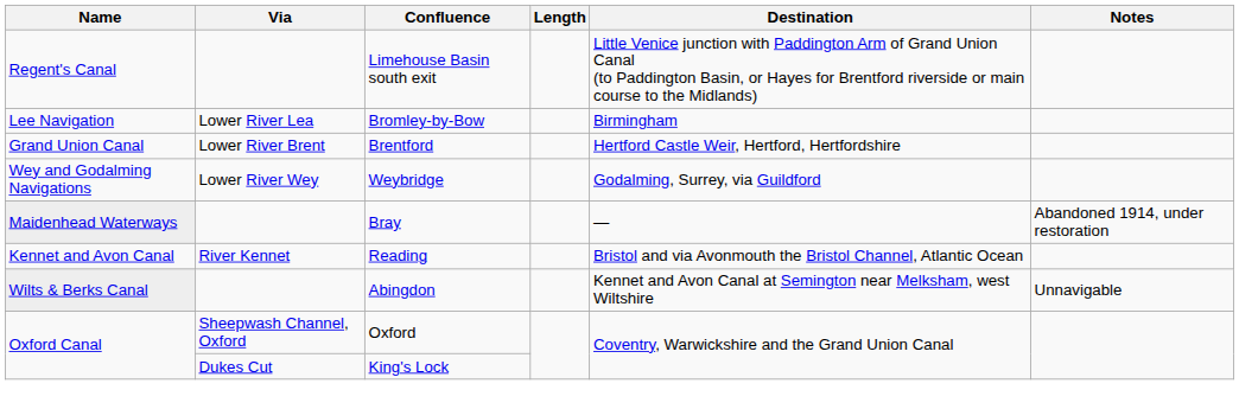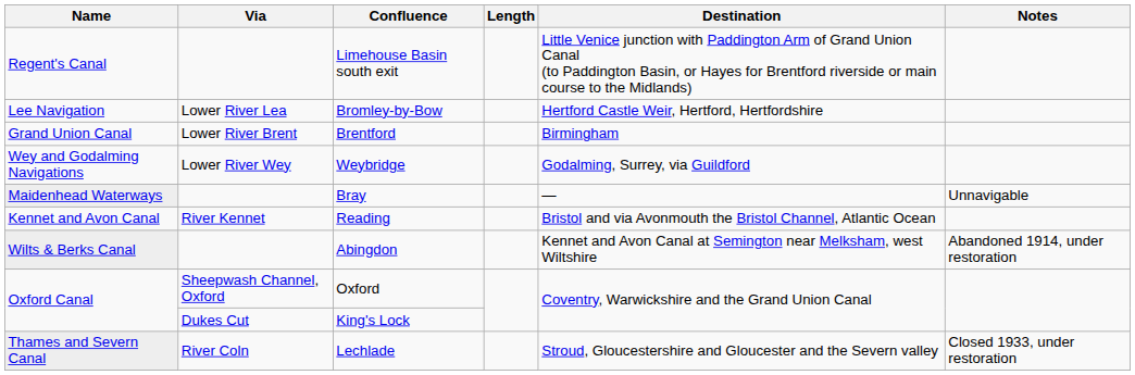Bromley-by-Bow | Destination: Birmingham -> Hertford Castle Weir, Hertford, Hertfordshire
Brentford | Destination: Hertford Castle Weir, Hertford, Hertfordshire -> Birmingham
Bray | Notes: Abandoned 1914, under restoration -> Unnavigable
Abingdon | Notes: Unnavigable -> Abandoned 1914, under restoration
+ row: Thames and Severn Canal | River Coln | Lechlade | Stroud, Gloucestershire and Gloucester and the Severn valley | Closed 1933, under restoration
